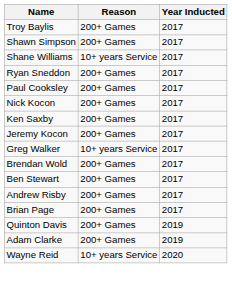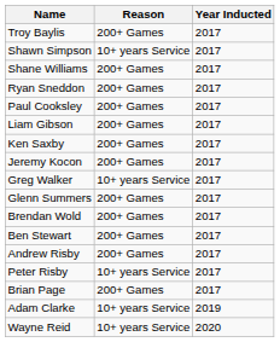Shawn Simpson | Reason: 200+ Games -> 10+ years Service
Shane Williams | Reason: 10+ years Service -> 200+ Games
- row: Nick Kocon | 200+ Games | 2017
+ row: Liam Gibson | 200+ Games | 2017
+ row: Glenn Summers | 200+ Games | 2017
+ row: Peter Risby | 10+ years Service | 2017
- row: Quinton Davis | 200+ Games | 2019
Adam Clarke | Reason: 200+ Games -> 10+ years Service
